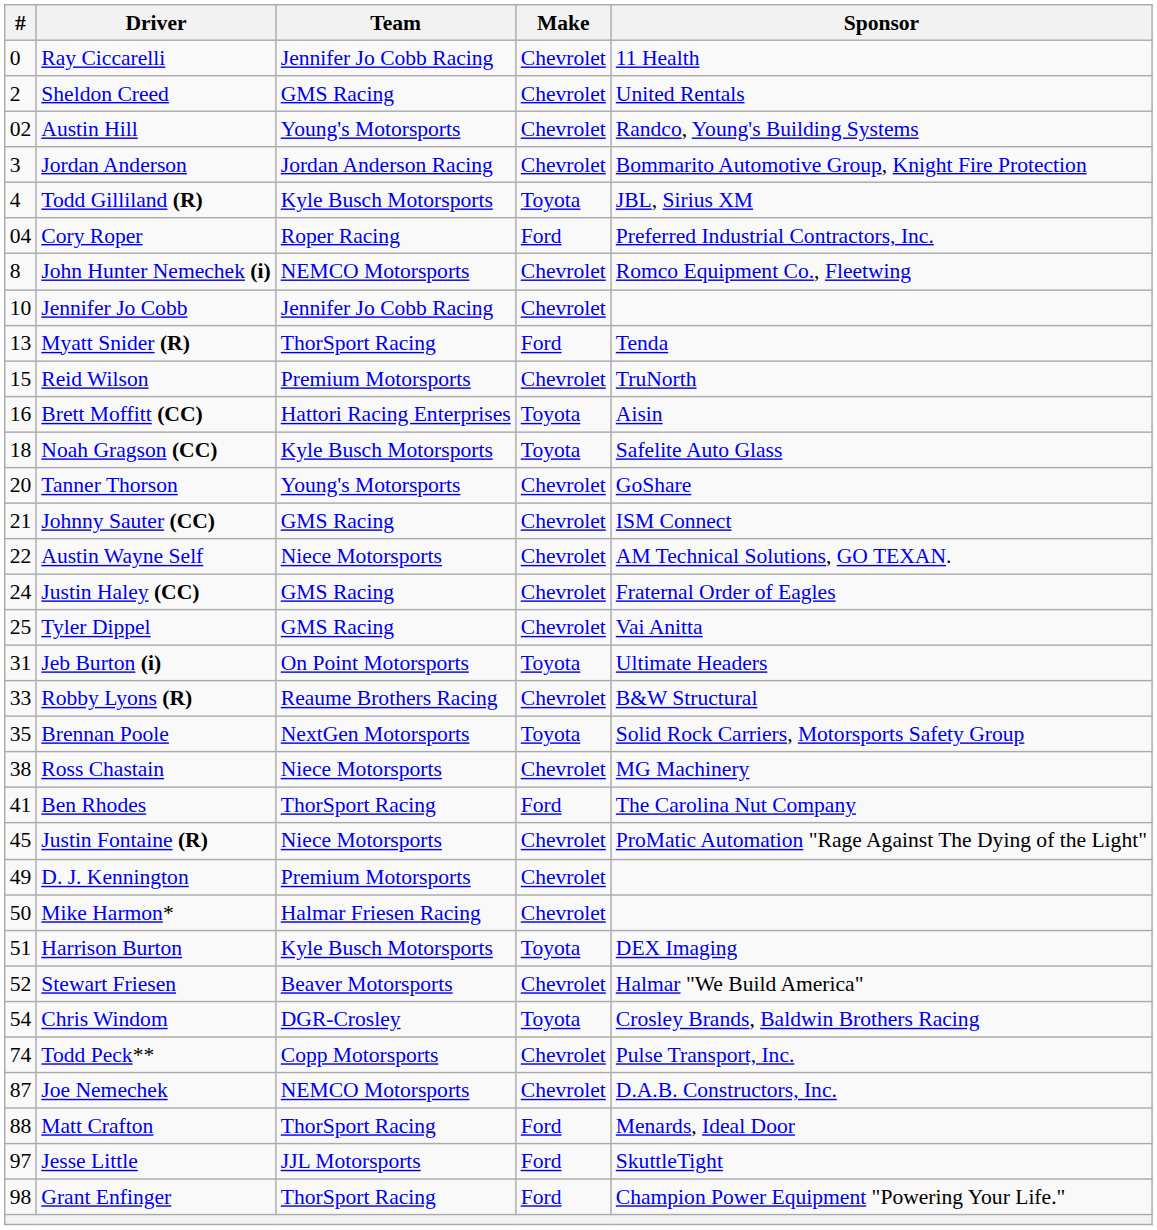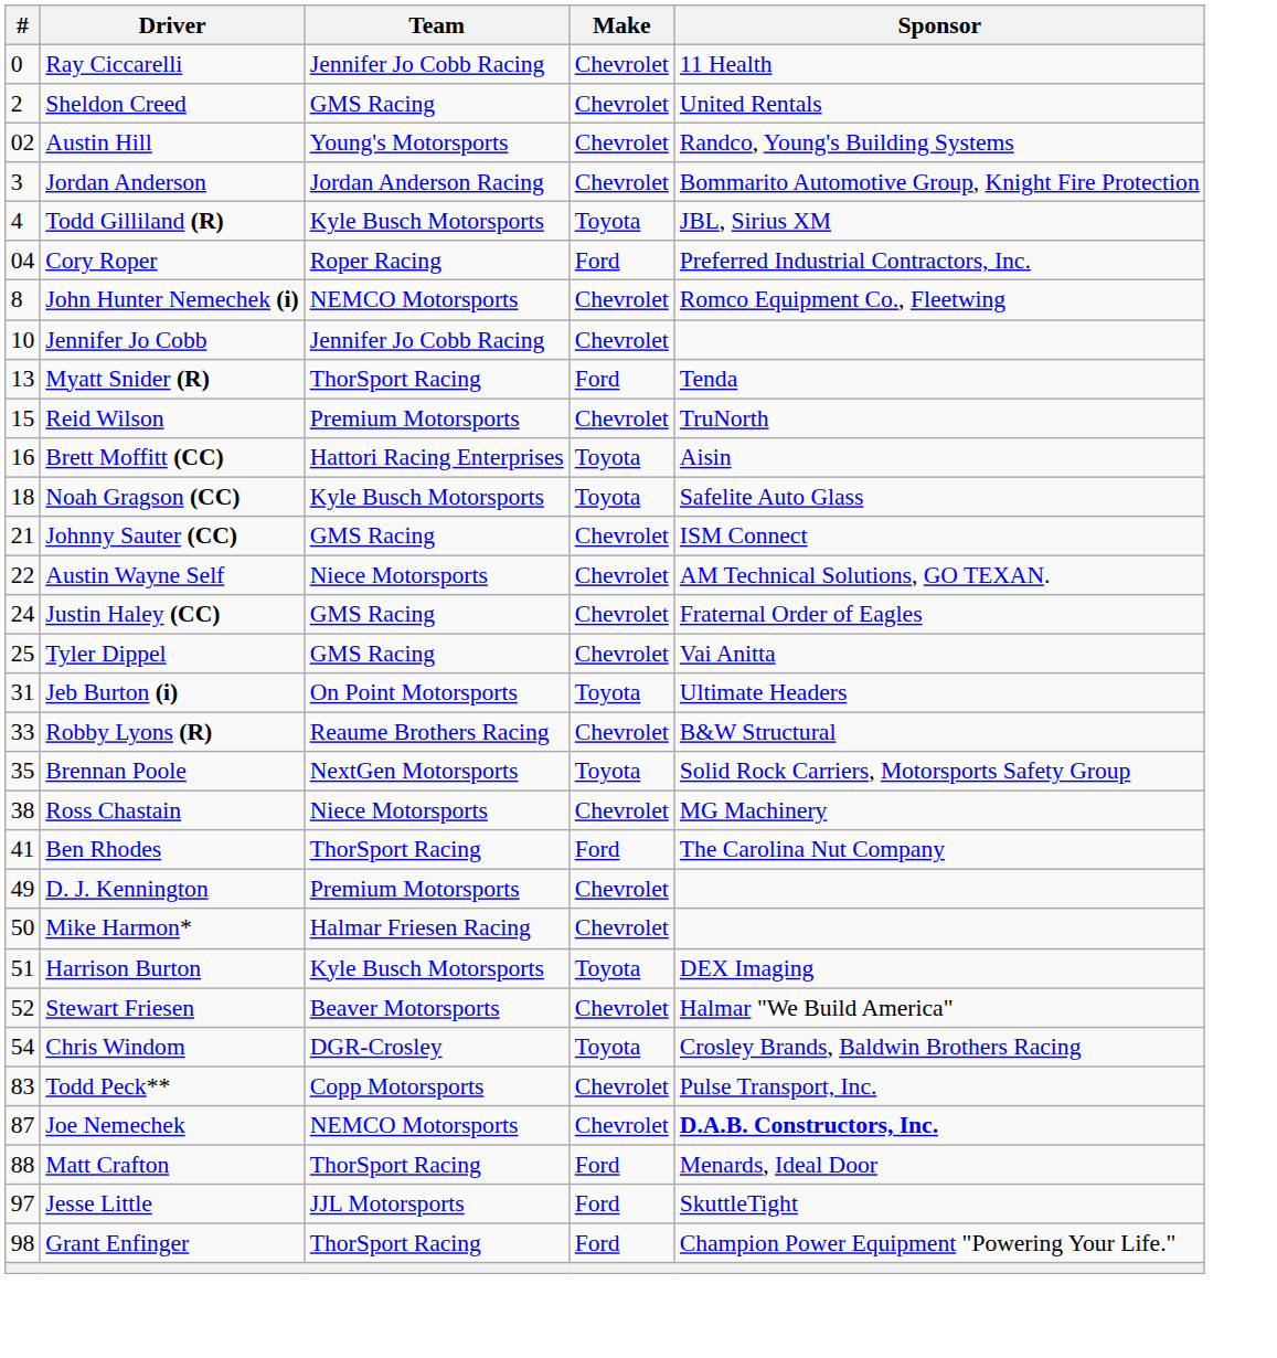- row: 20 | Tanner Thorson | Young's Motorsports | Chevrolet | GoShare
- row: 45 | Justin Fontaine (R) | Niece Motorsports | Chevrolet | ProMatic Automation "Rage Against The Dying of the Light"
Todd Peck** | #: 74 -> 83
Joe Nemechek | Sponsor: normal -> bold
